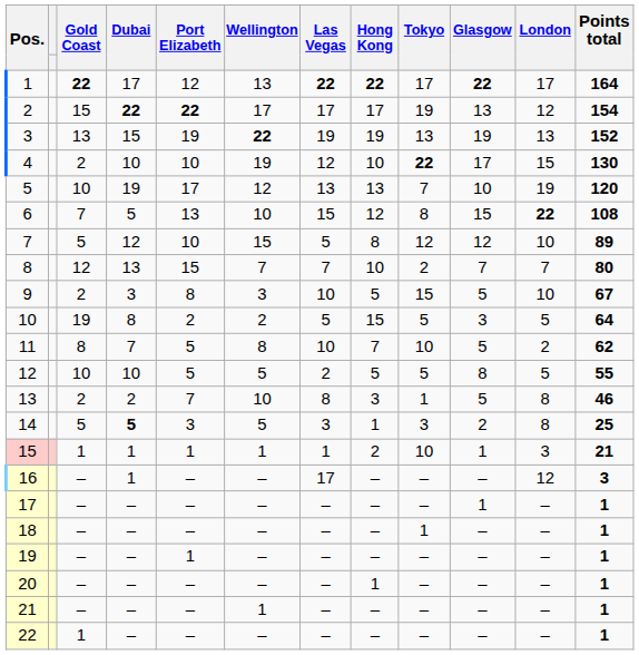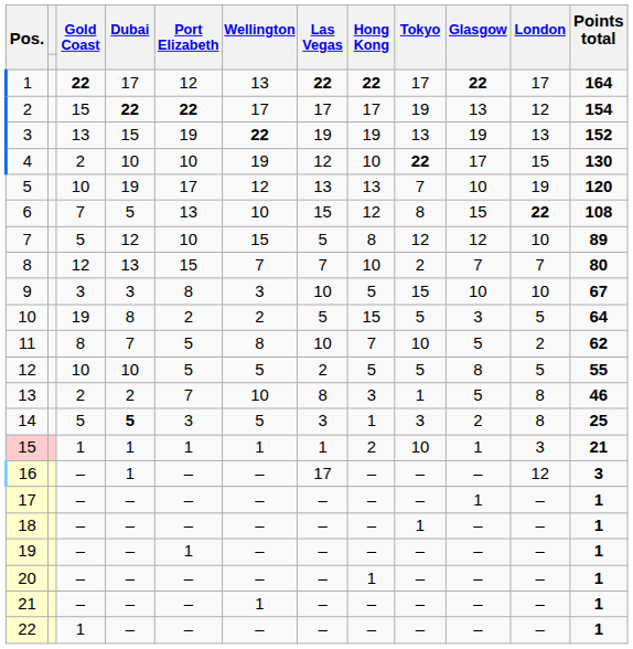9 | Gold Coast: 2 -> 3
9 | Glasgow: 5 -> 10
